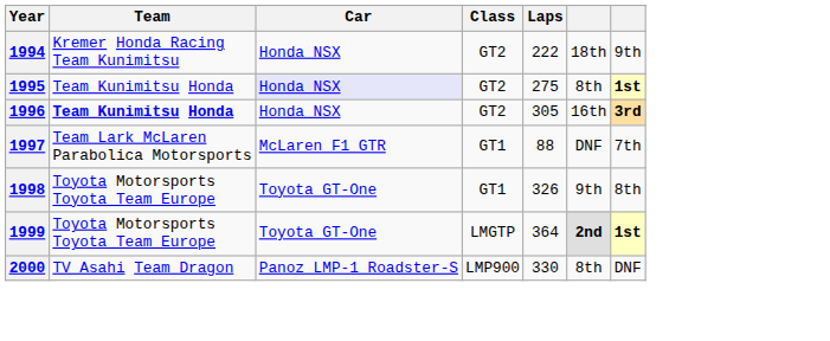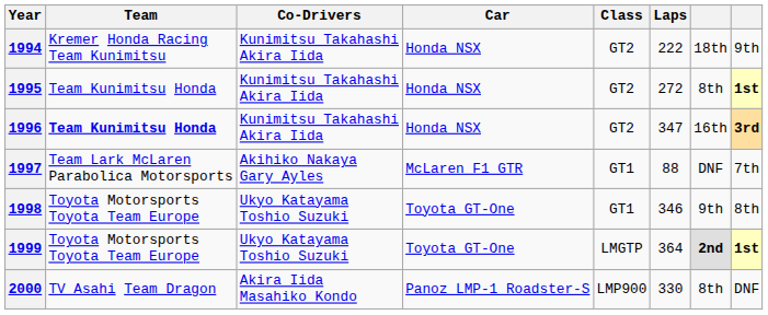+ column: Co-Drivers | Kunimitsu Takahashi Akira Iida | Kunimitsu Takahashi Akira Iida | Kunimitsu Takahashi Akira Iida | Akihiko Nakaya Gary Ayles | Ukyo Katayama Toshio Suzuki | Ukyo Katayama Toshio Suzuki | Akira Iida Masahiko Kondo
1995 | Car: lavender background -> no background
1995 | Laps: 275 -> 272
1996 | Laps: 305 -> 347
1998 | Laps: 326 -> 346
